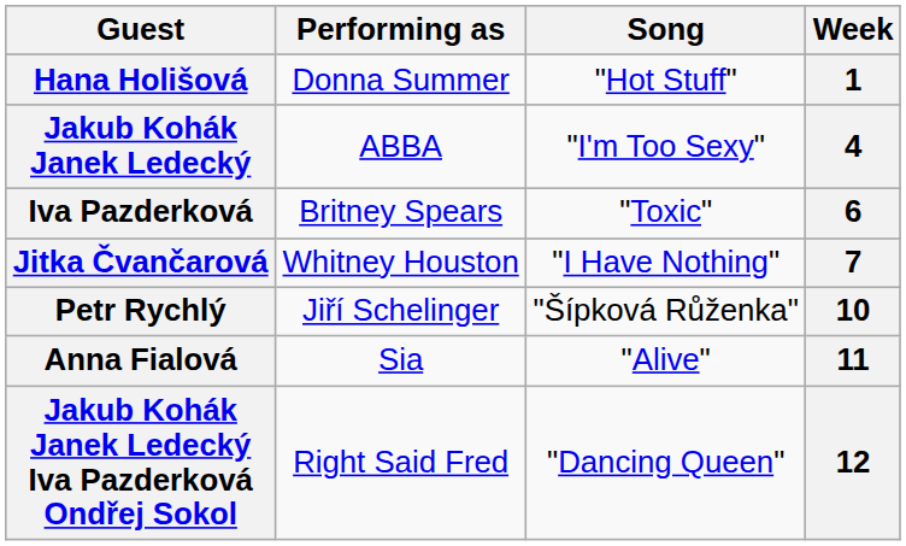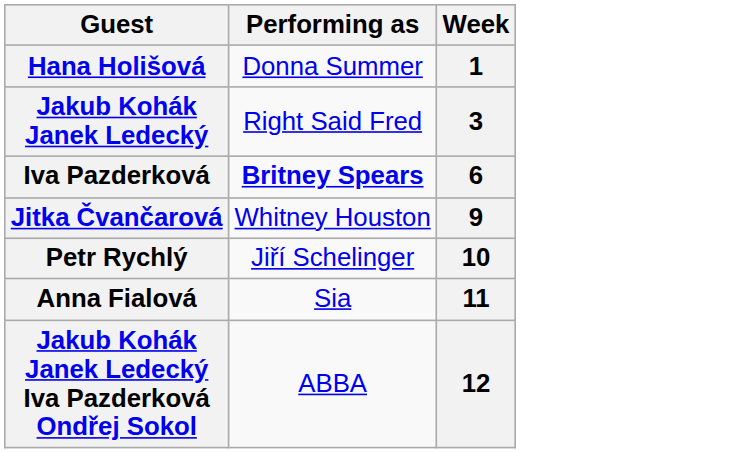- column: Song | "Hot Stuff" | "I'm Too Sexy" | "Toxic" | "I Have Nothing" | "Šípková Růženka" | "Alive" | "Dancing Queen"
Jakub Kohák Janek Ledecký | Performing as: ABBA -> Right Said Fred
Jakub Kohák Janek Ledecký | Week: 4 -> 3
Iva Pazderková | Performing as: normal -> bold
Jitka Čvančarová | Week: 7 -> 9
Jakub Kohák Janek Ledecký Iva Pazderková Ondřej Sokol | Performing as: Right Said Fred -> ABBA
